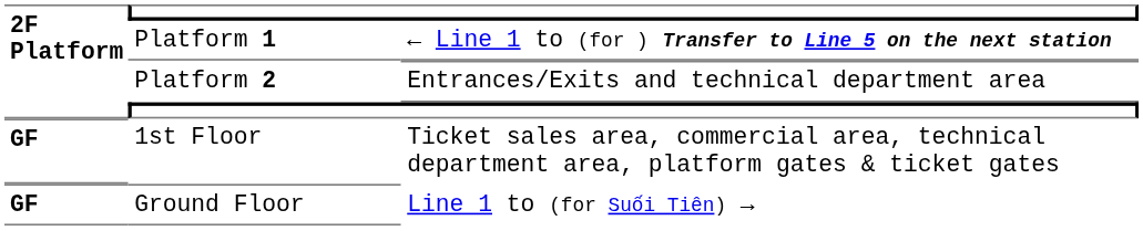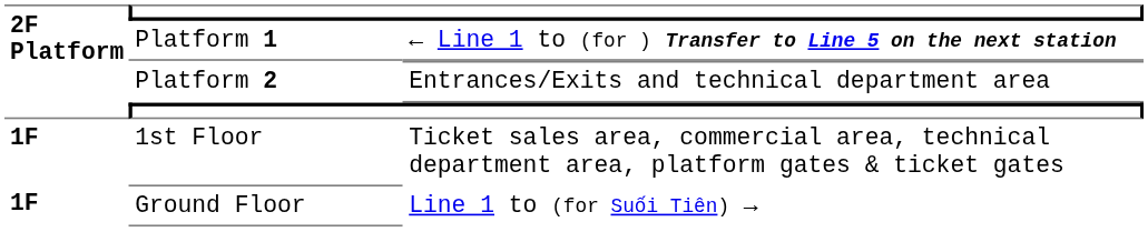1st Floor | 2F Platform: GF -> 1F
Ground Floor | 2F Platform: GF -> 1F
